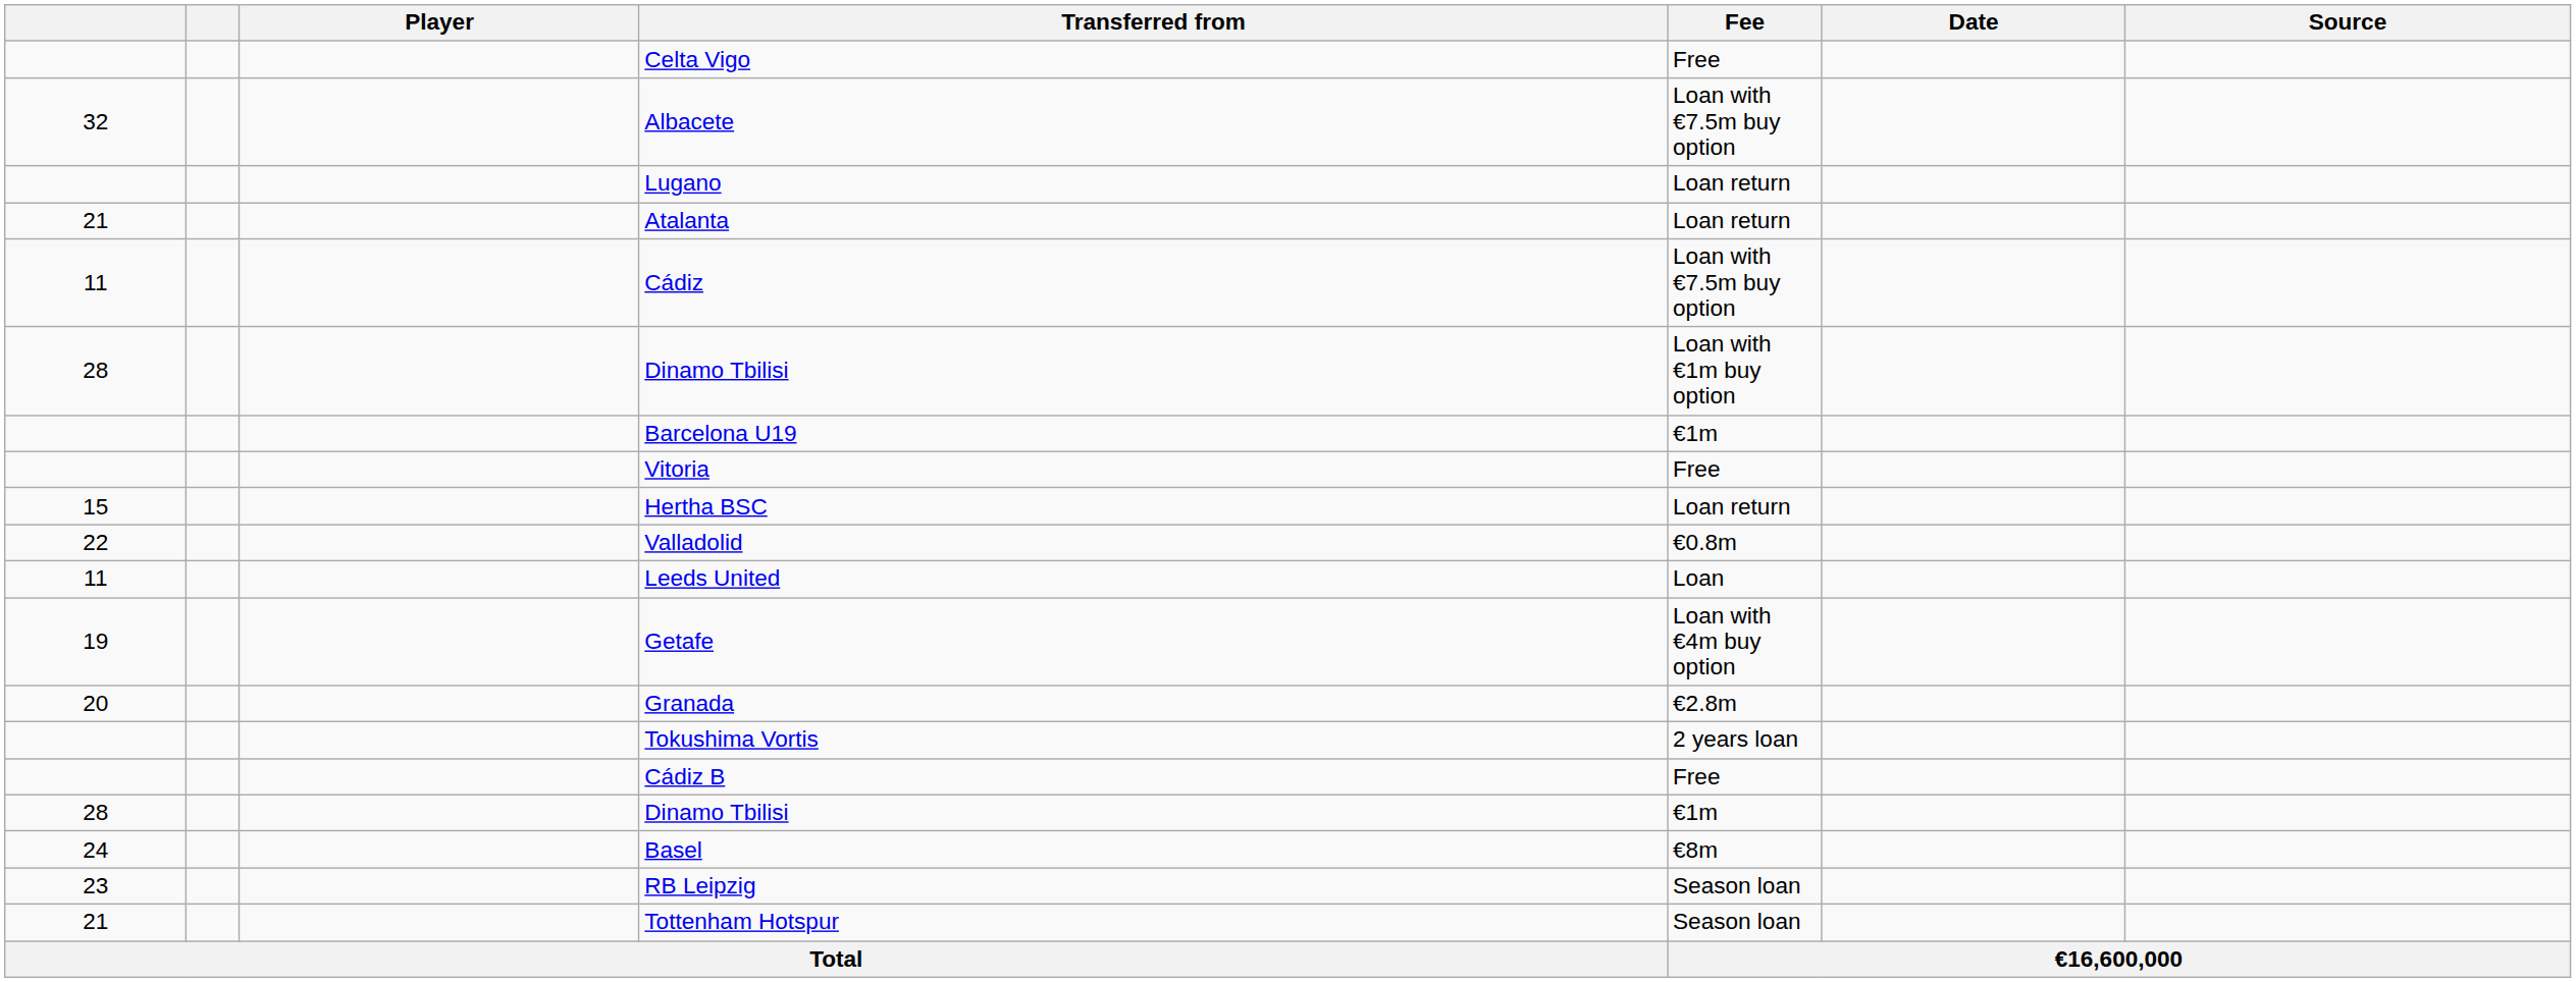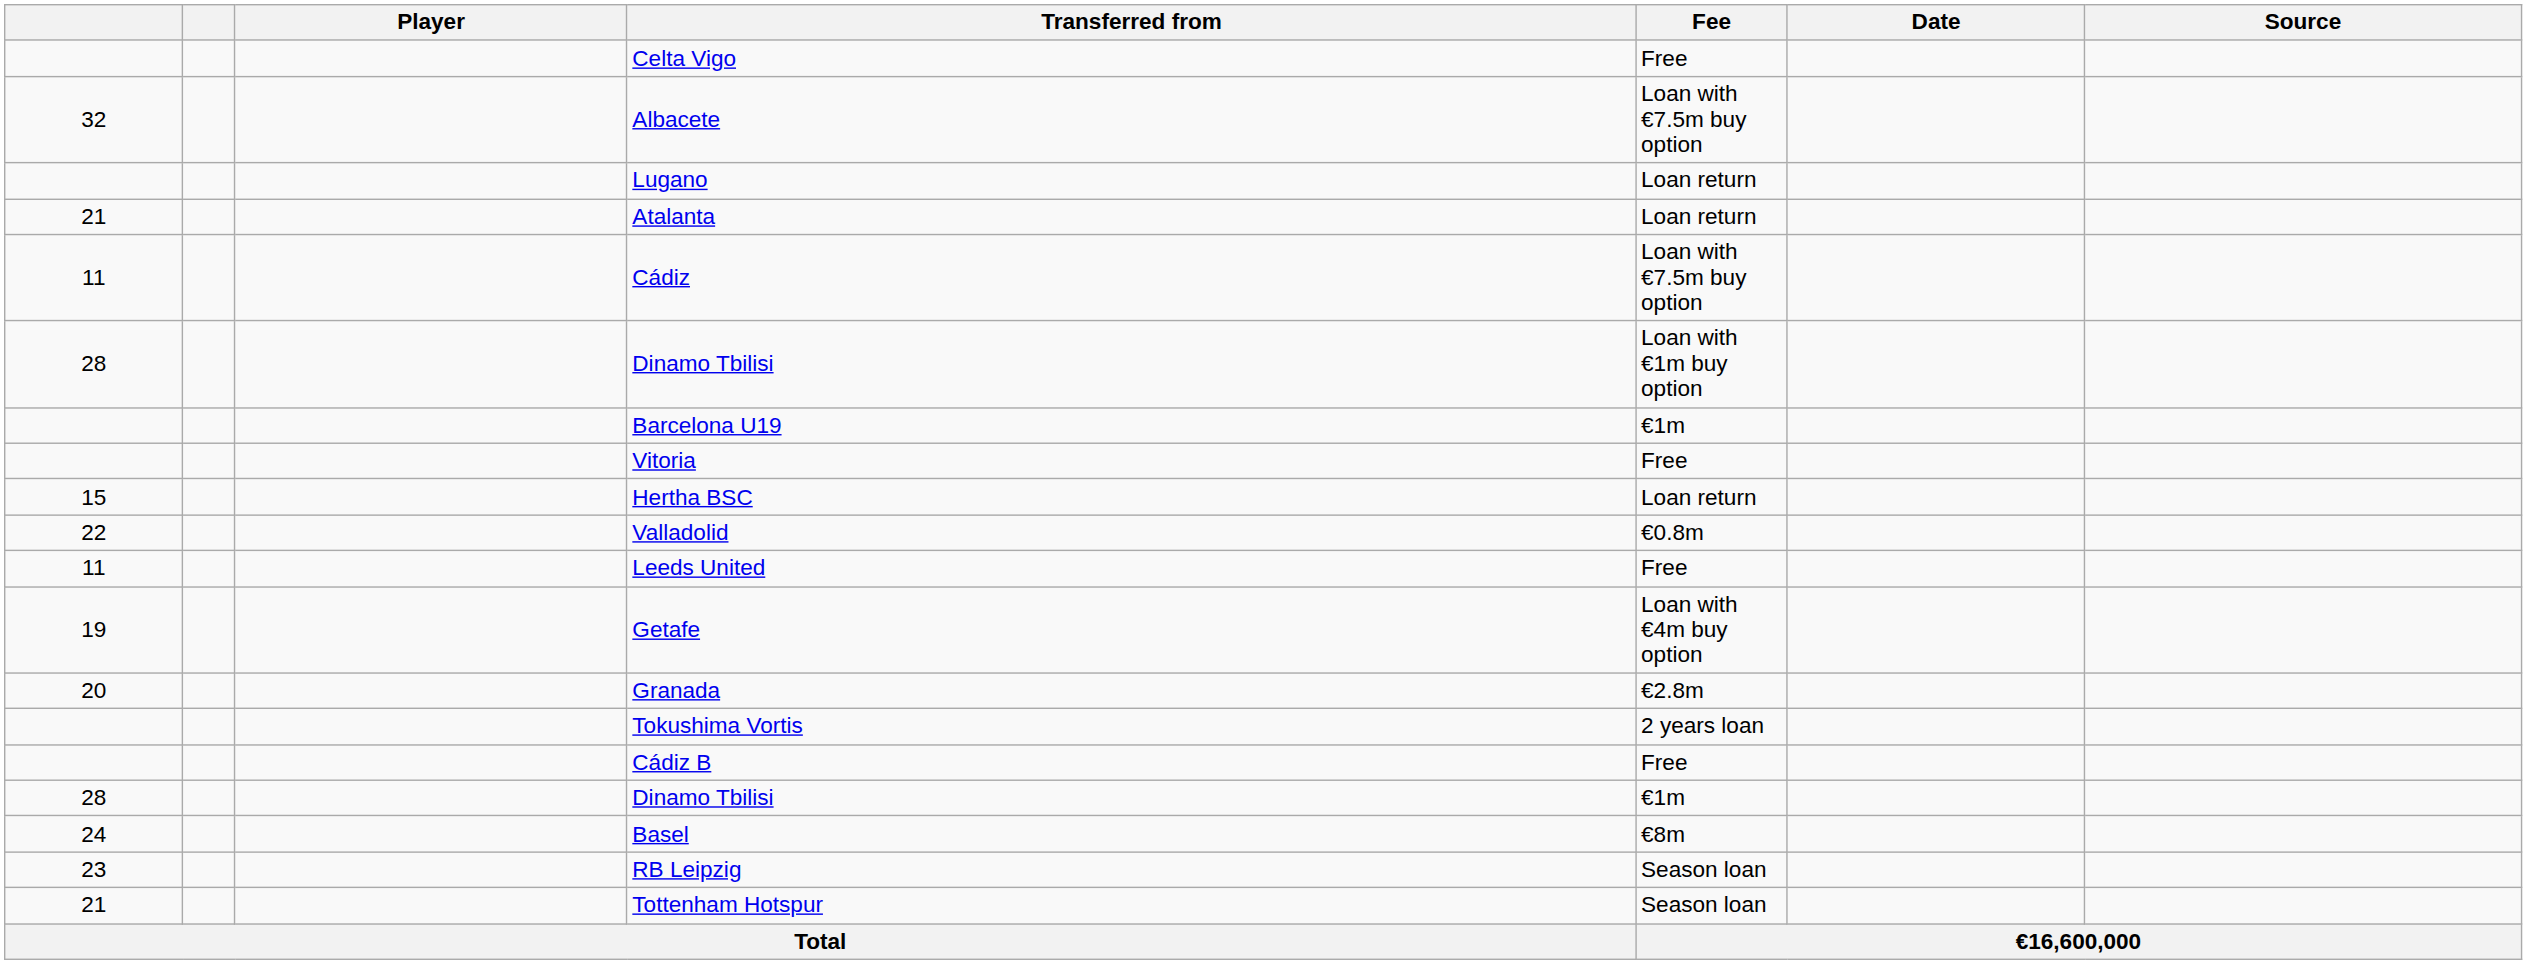Leeds United | Fee: Loan -> Free
